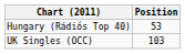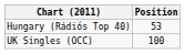UK Singles (OCC) | Position: 103 -> 100
